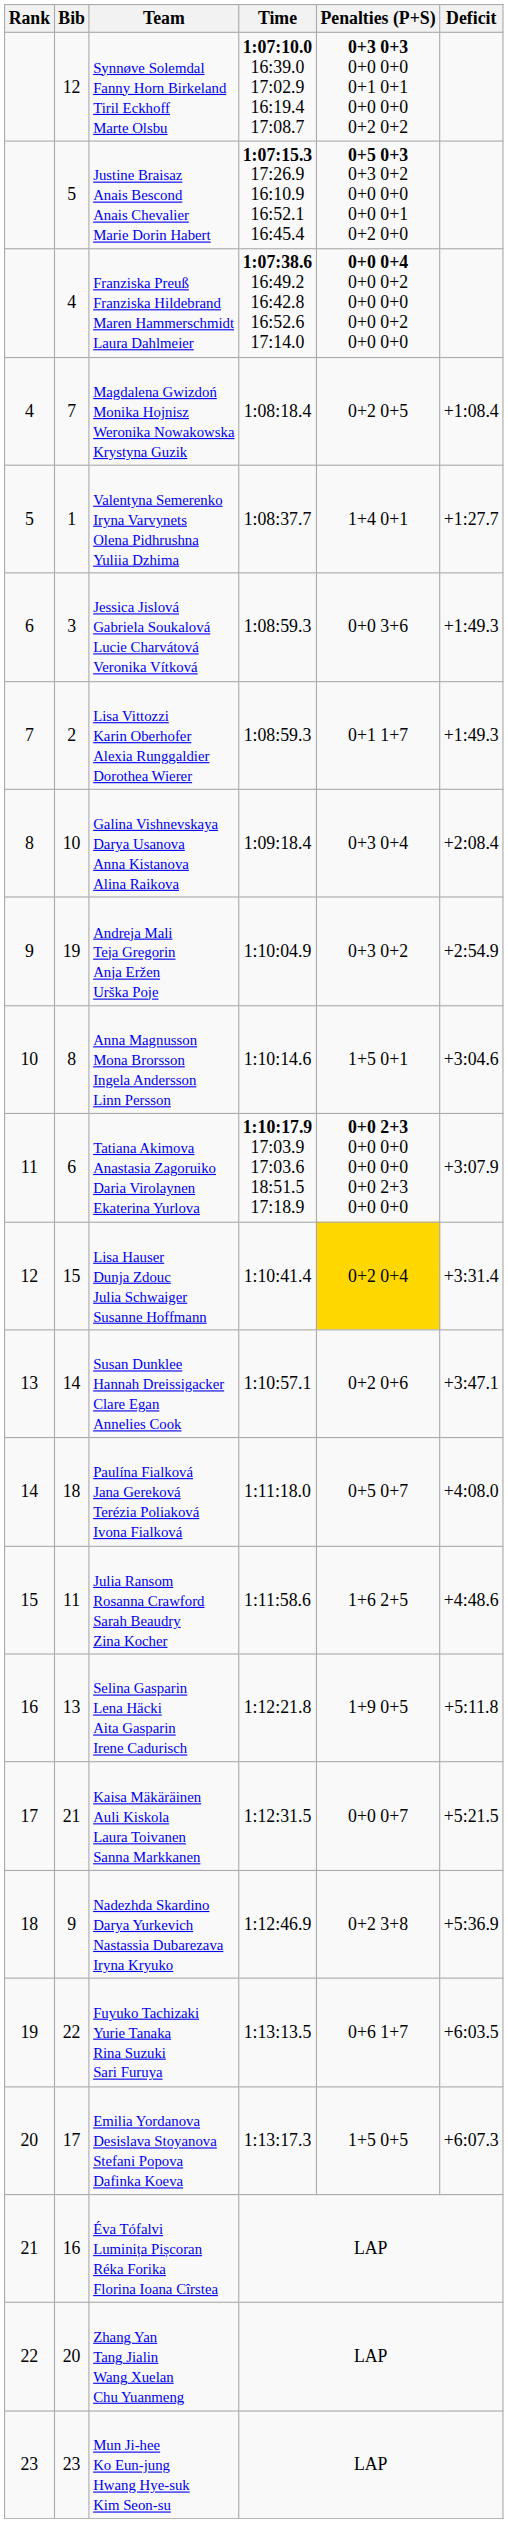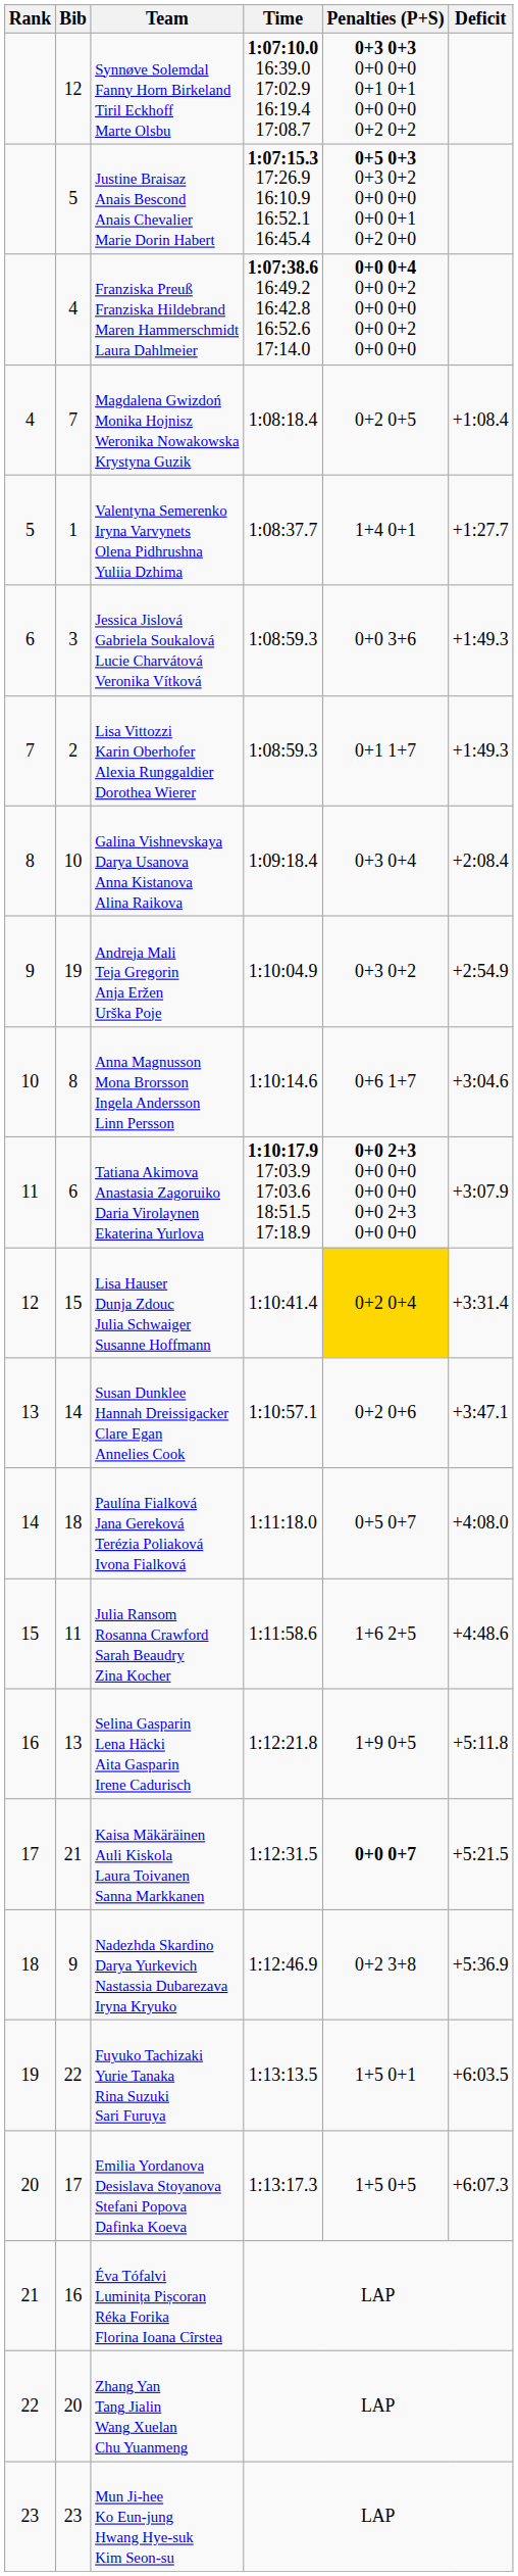Anna Magnusson Mona Brorsson Ingela Andersson Linn Persson | Penalties (P+S): 1+5 0+1 -> 0+6 1+7
Kaisa Mäkäräinen Auli Kiskola Laura Toivanen Sanna Markkanen | Penalties (P+S): normal -> bold
Fuyuko Tachizaki Yurie Tanaka Rina Suzuki Sari Furuya | Penalties (P+S): 0+6 1+7 -> 1+5 0+1
